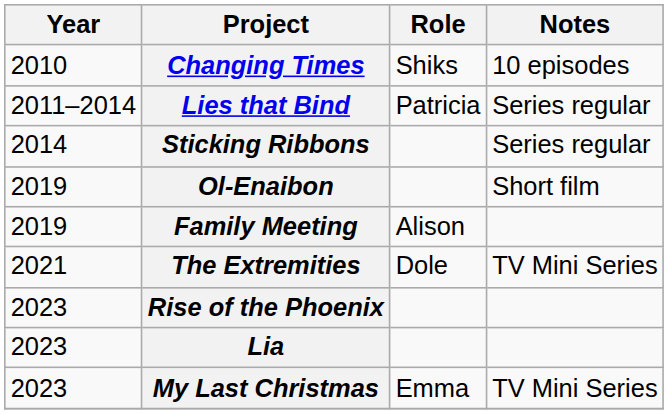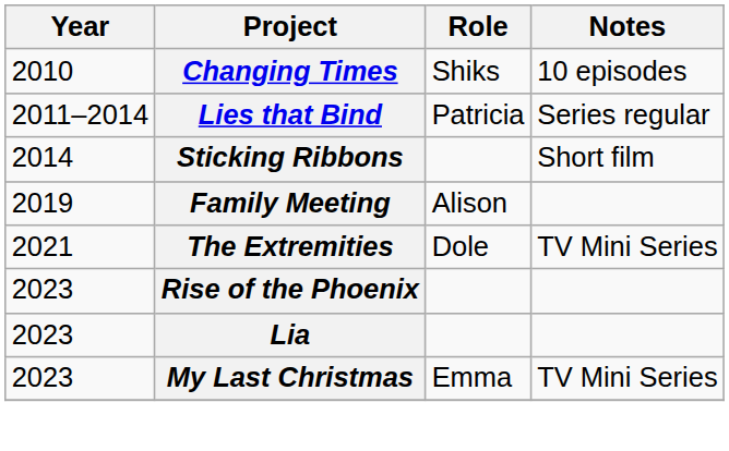Sticking Ribbons | Notes: Series regular -> Short film
- row: 2019 | Ol-Enaibon | Short film
